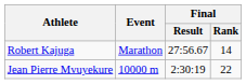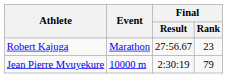Robert Kajuga | Final / Rank: 14 -> 23
Jean Pierre Mvuyekure | Final / Rank: 22 -> 79
